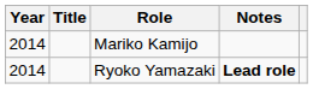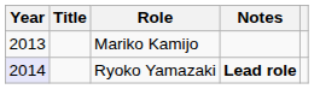Mariko Kamijo | Year: 2014 -> 2013
Ryoko Yamazaki | Year: no background -> lavender background
